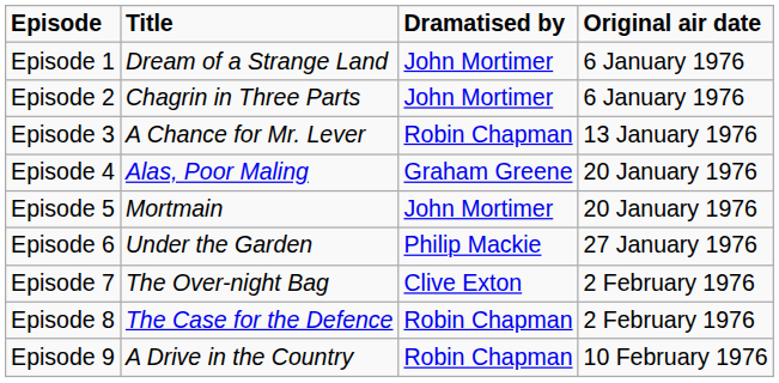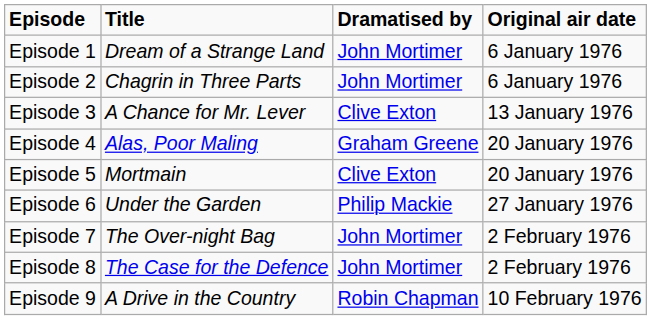Episode 3 | Dramatised by: Robin Chapman -> Clive Exton
Episode 5 | Dramatised by: John Mortimer -> Clive Exton
Episode 7 | Dramatised by: Clive Exton -> John Mortimer
Episode 8 | Dramatised by: Robin Chapman -> John Mortimer
